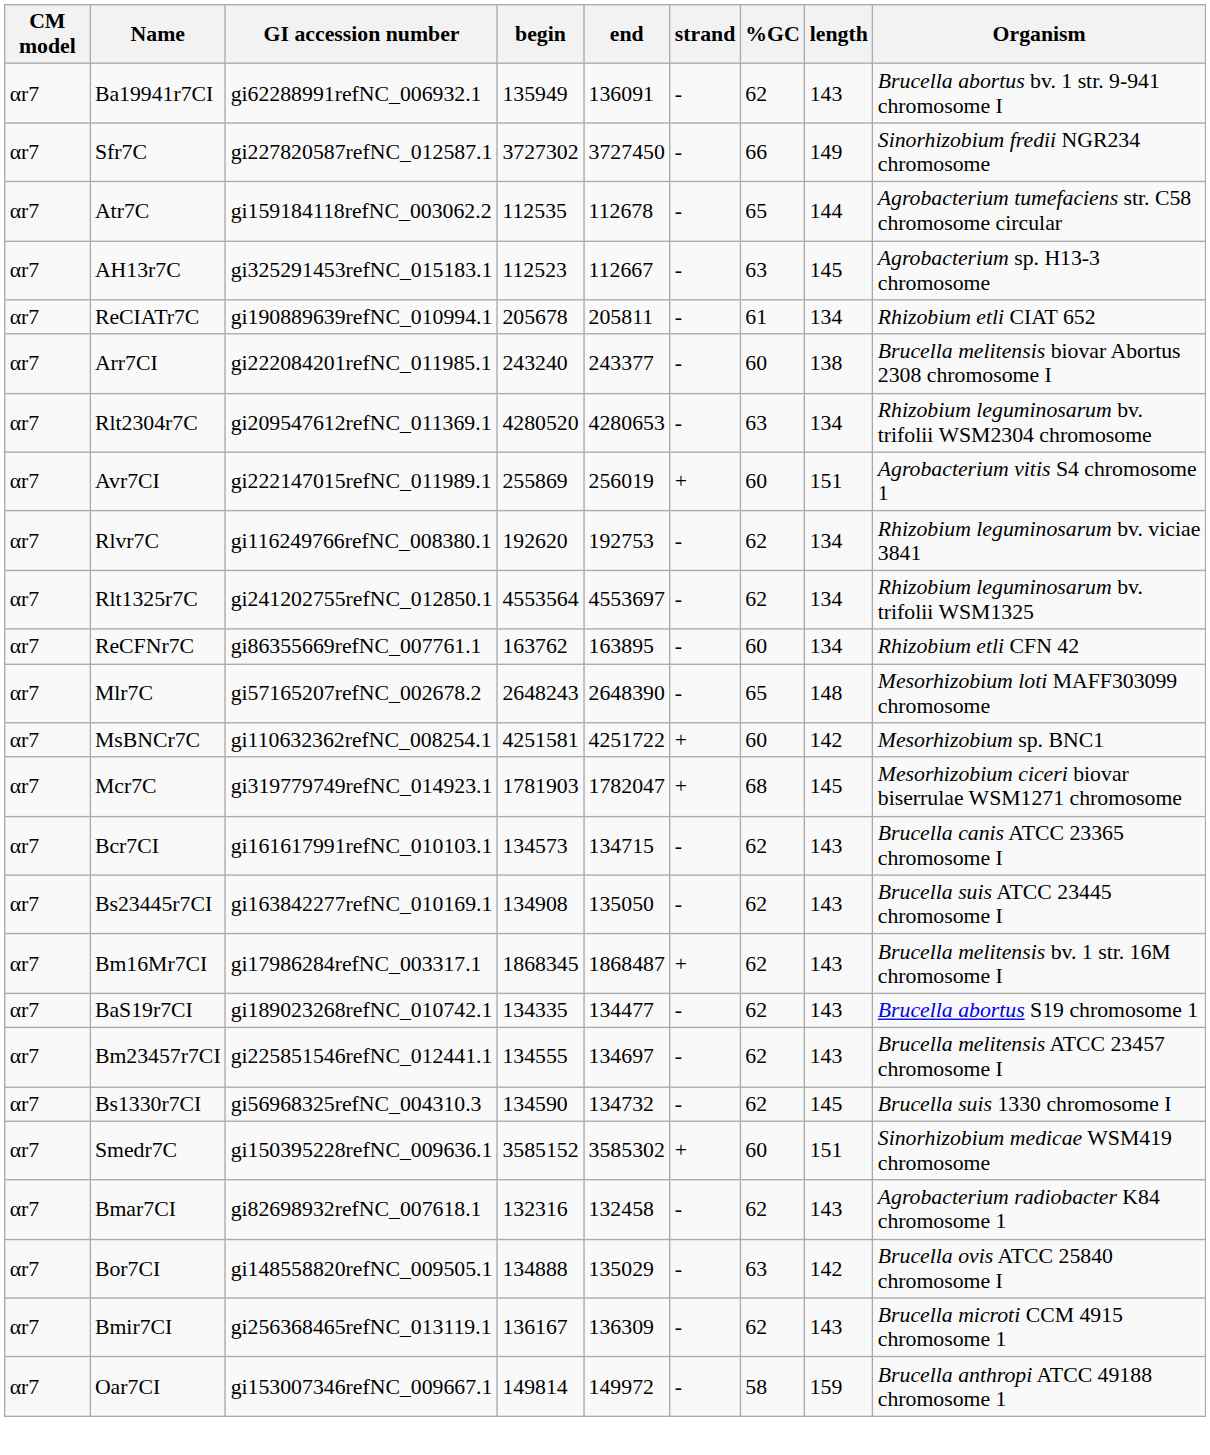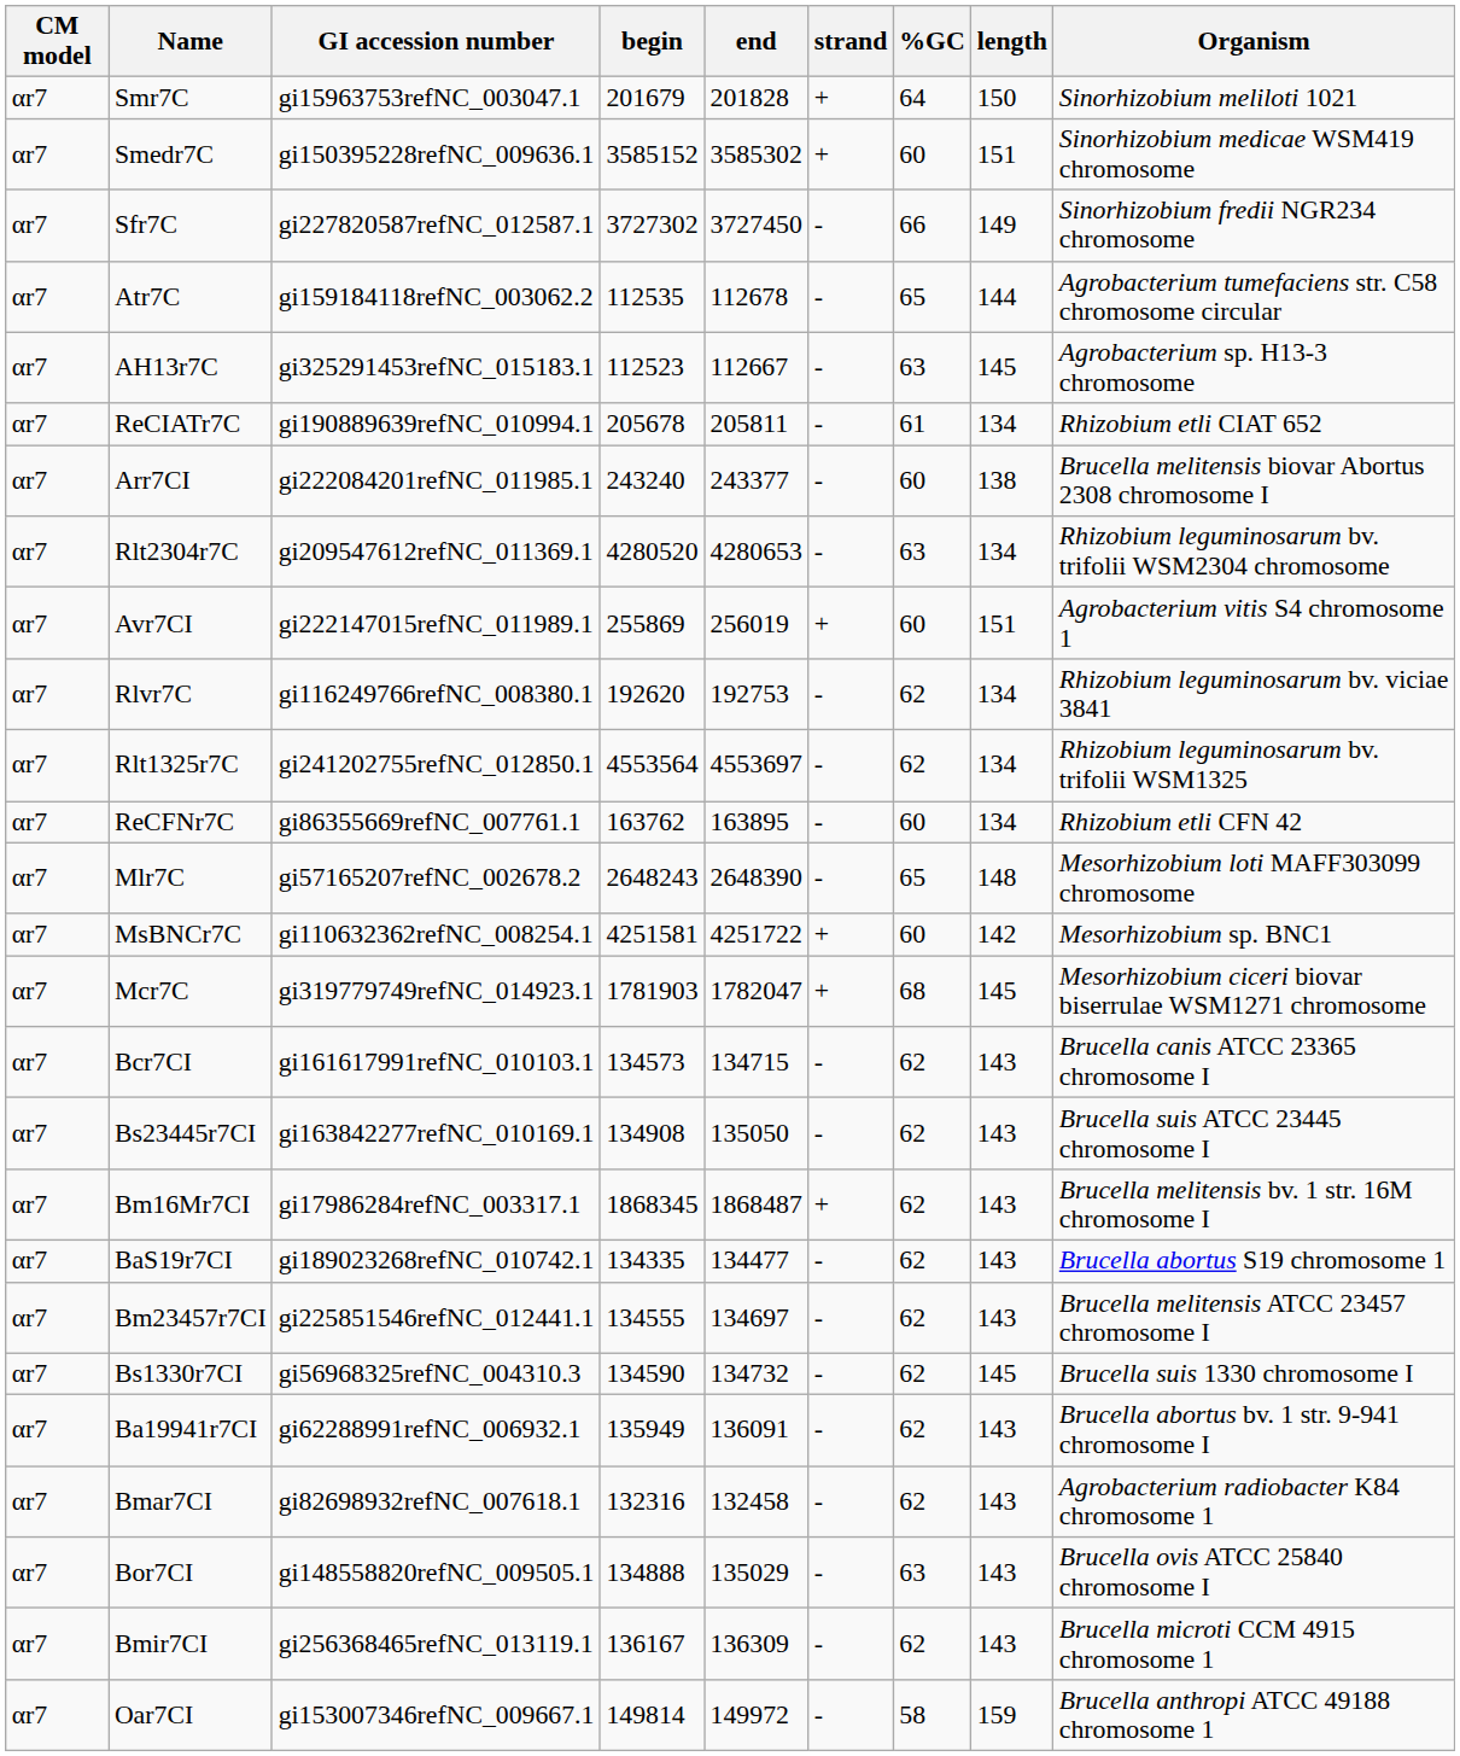+ row: αr7 | Smr7C | gi15963753refNC_003047.1 | 201679 | 201828 | + | 64 | 150 | Sinorhizobium meliloti 1021
rows swapped: Smedr7C <-> Ba19941r7CI
Bor7CI | length: 142 -> 143
